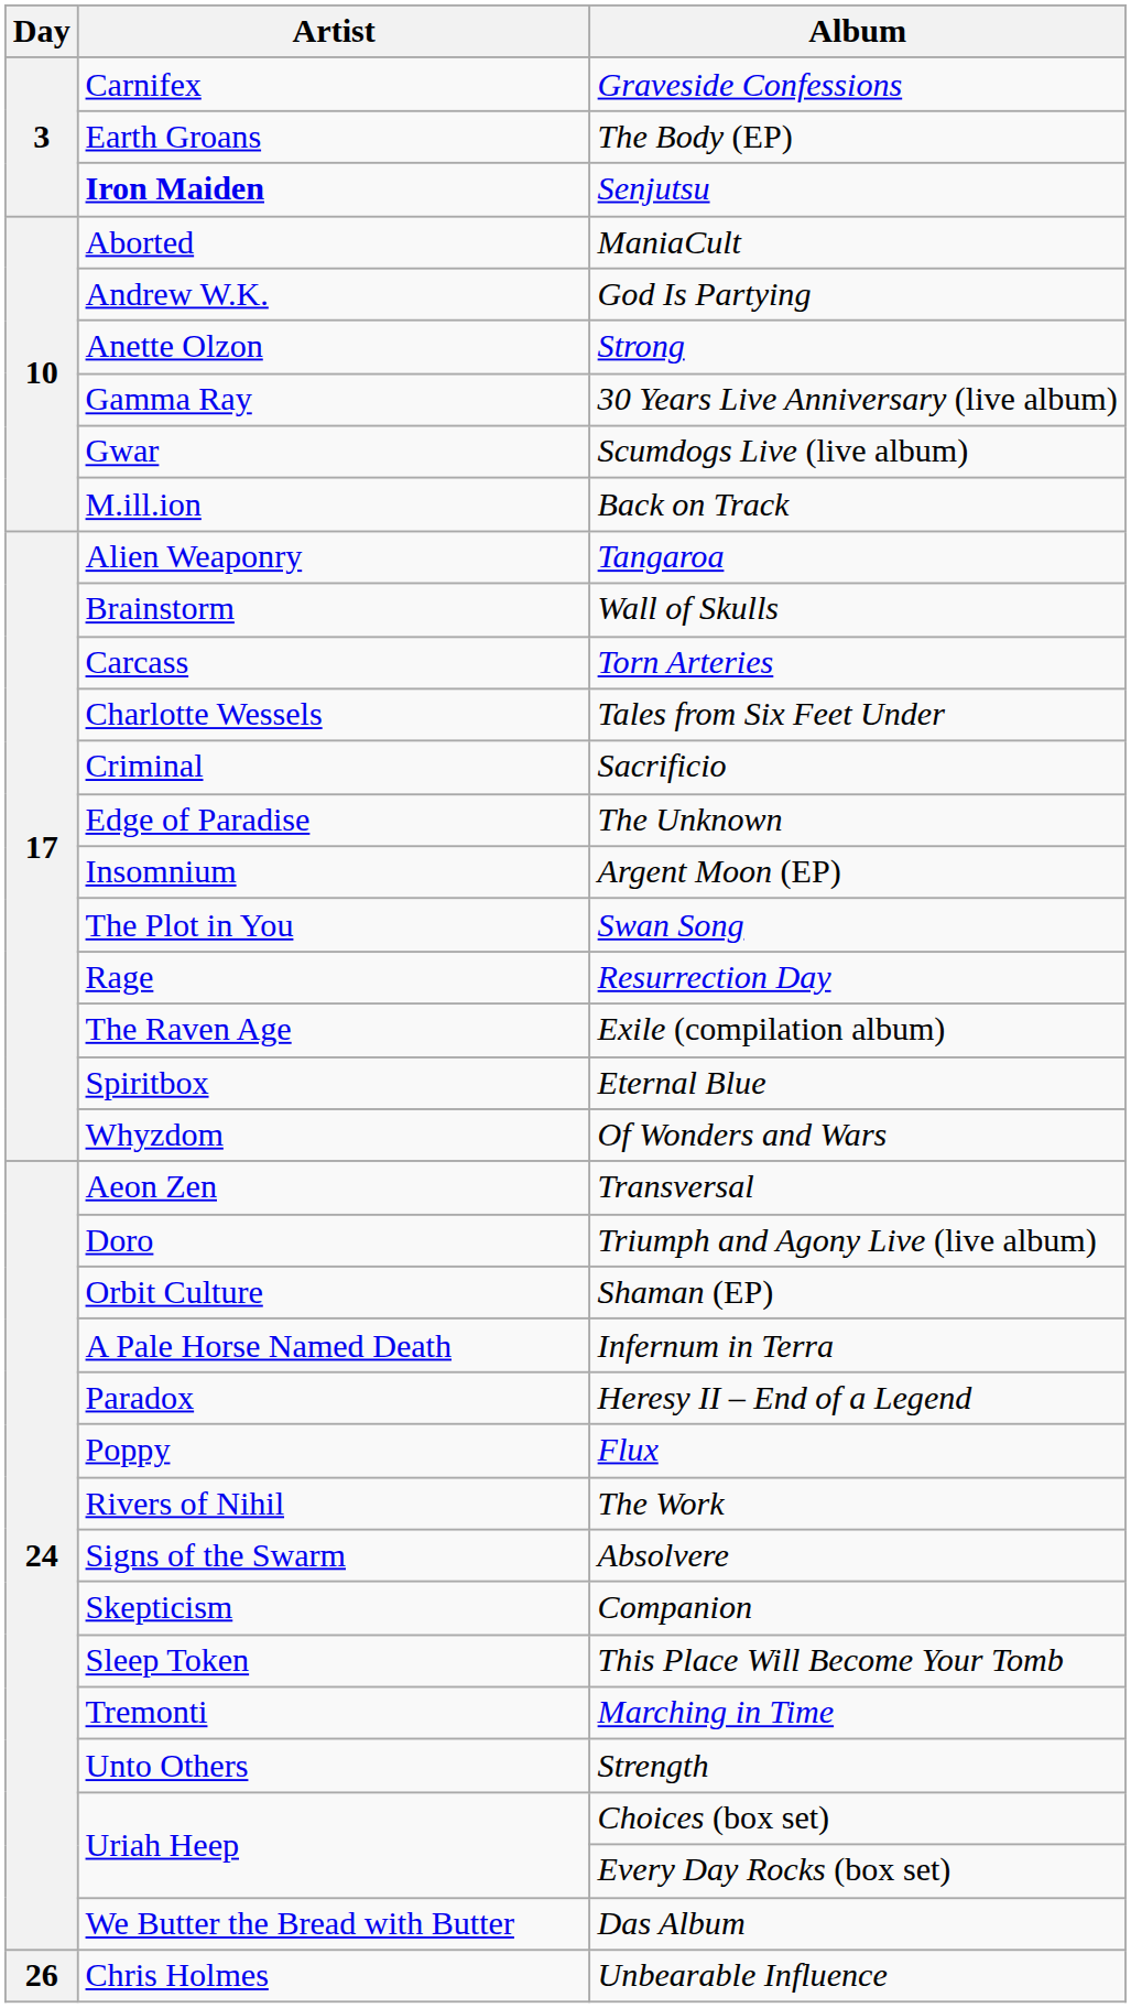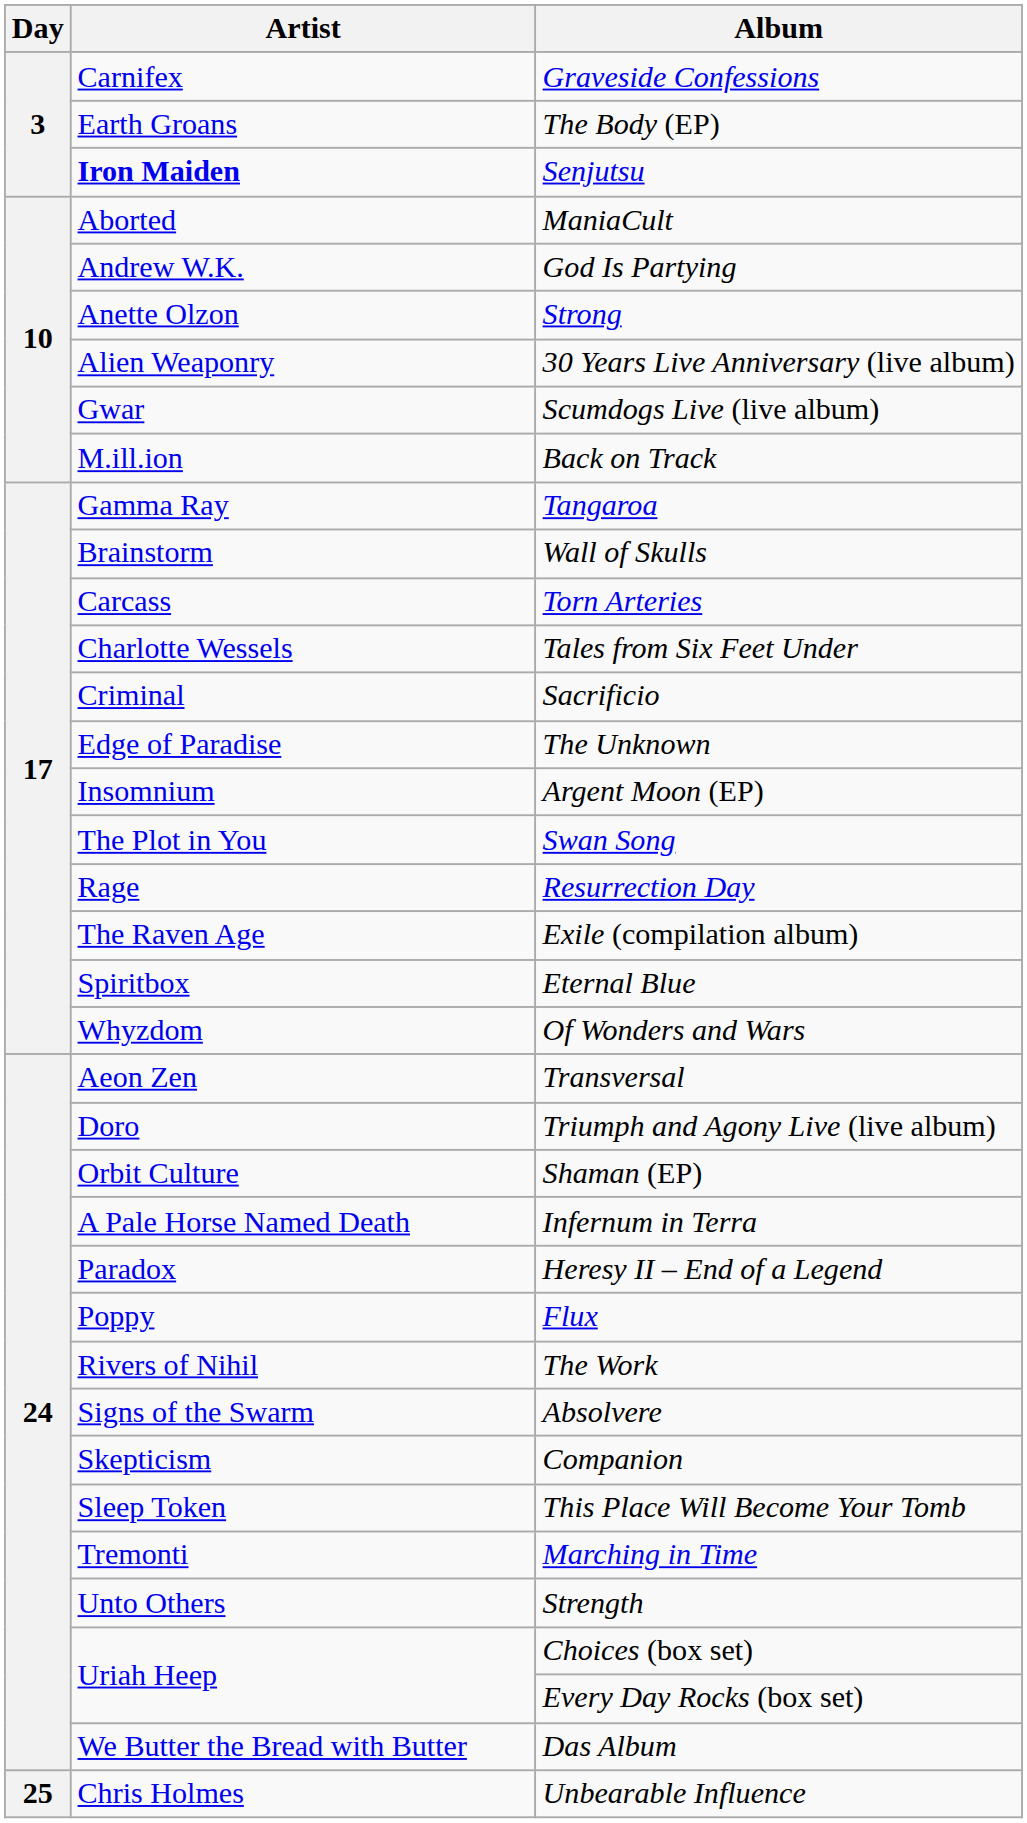30 Years Live Anniversary (live album) | Artist: Gamma Ray -> Alien Weaponry
Tangaroa | Artist: Alien Weaponry -> Gamma Ray
Unbearable Influence | Day: 26 -> 25
